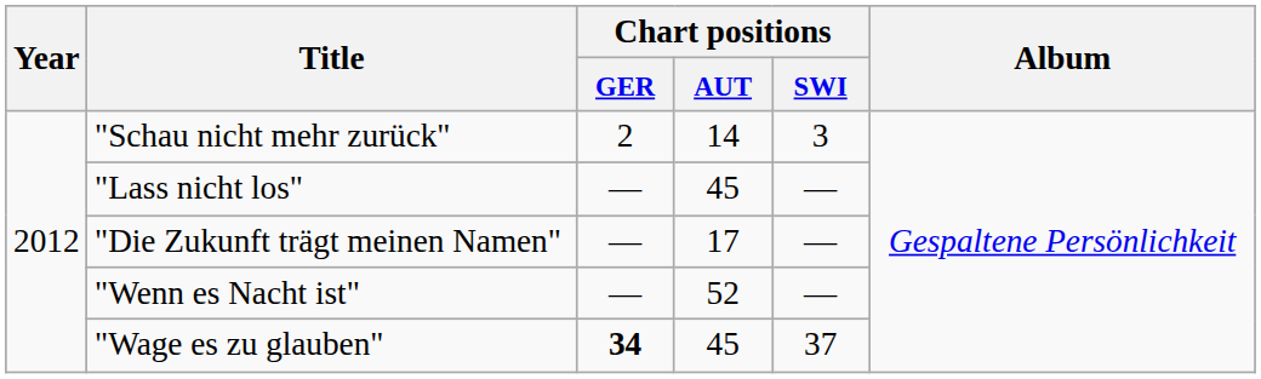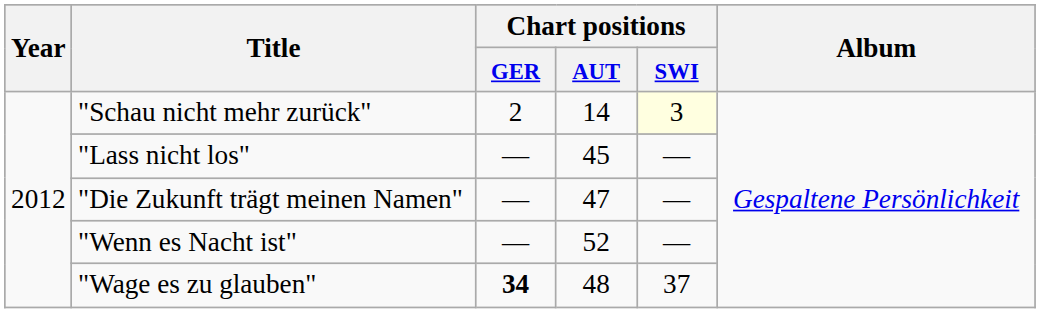"Schau nicht mehr zurück" | Chart positions / SWI: no background -> lightyellow background
"Die Zukunft trägt meinen Namen" | Chart positions / AUT: 17 -> 47
"Wage es zu glauben" | Chart positions / AUT: 45 -> 48
